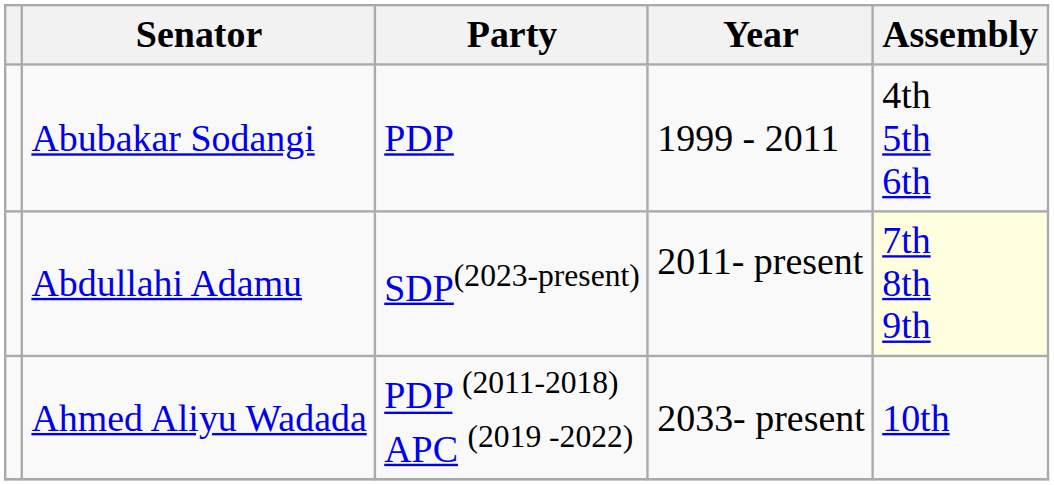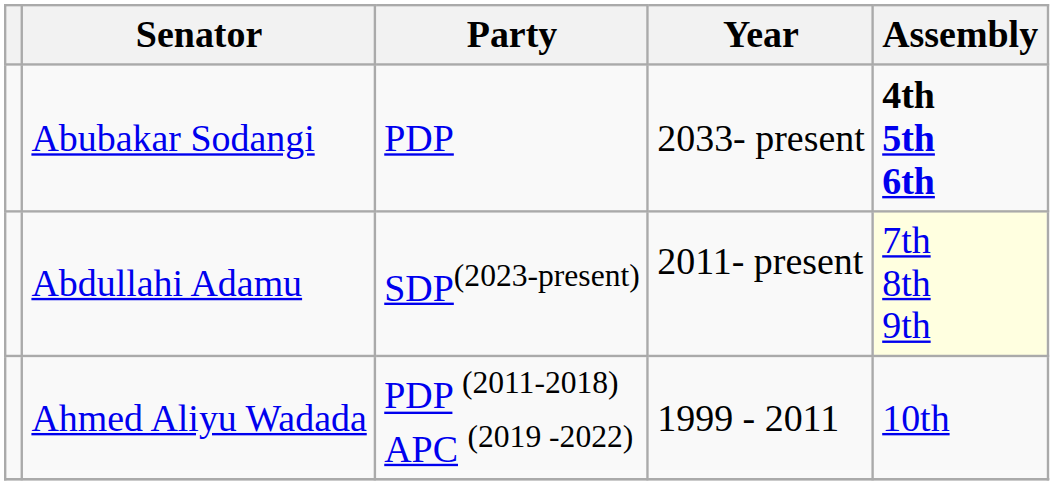Abubakar Sodangi | Year: 1999 - 2011 -> 2033- present
Abubakar Sodangi | Assembly: normal -> bold
Ahmed Aliyu Wadada | Year: 2033- present -> 1999 - 2011
